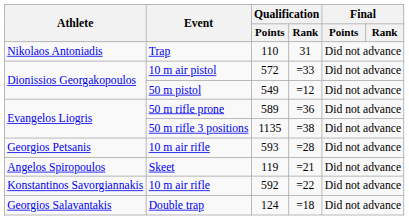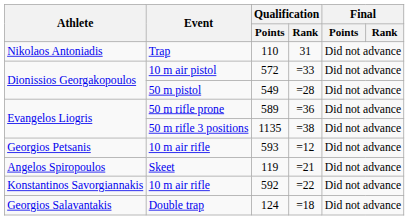549 | Qualification / Rank: =12 -> =28
593 | Qualification / Rank: =28 -> =12
